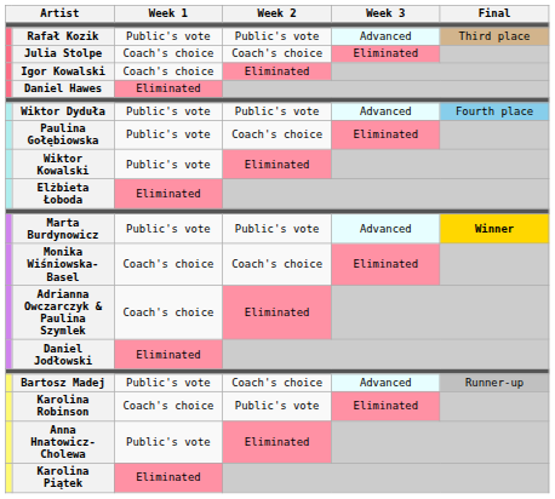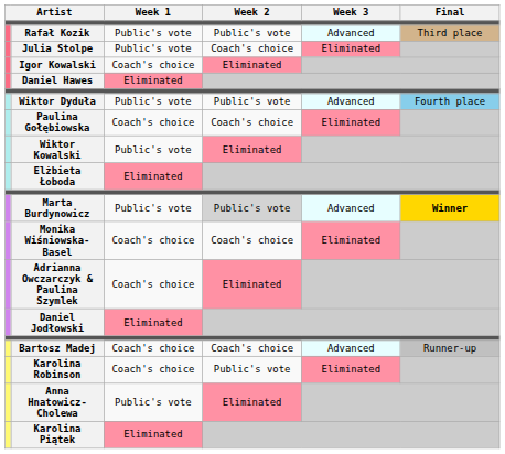Julia Stolpe | Week 1: Coach's choice -> Public's vote
Paulina Gołębiowska | Week 1: Public's vote -> Coach's choice
Marta Burdynowicz | Week 2: no background -> lightgrey background
Bartosz Madej | Week 1: Public's vote -> Coach's choice
